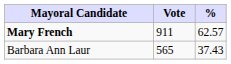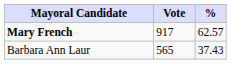Mary French | Vote: 911 -> 917
